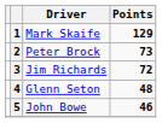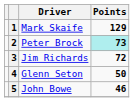2 | Points: no background -> paleturquoise background
4 | Points: 48 -> 50
